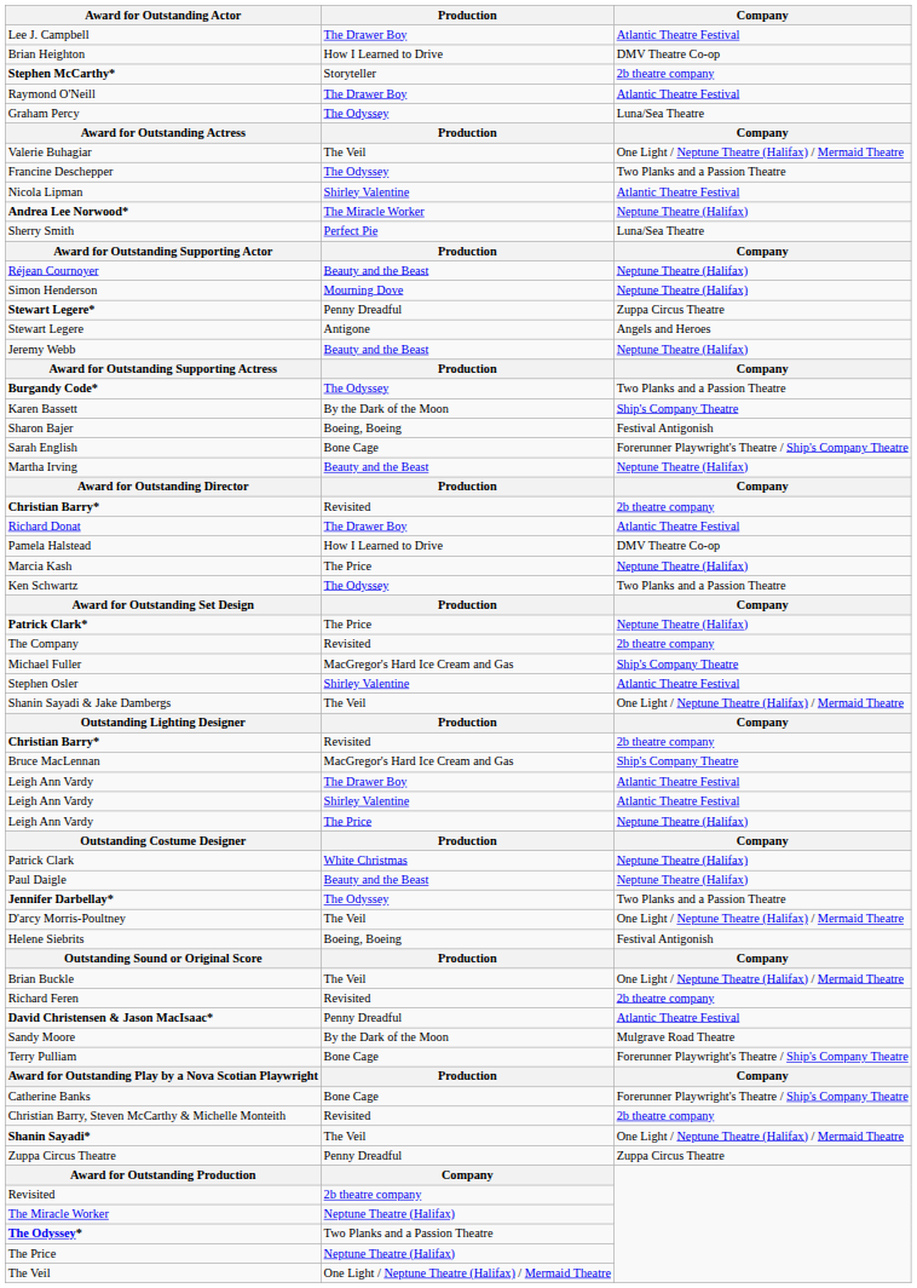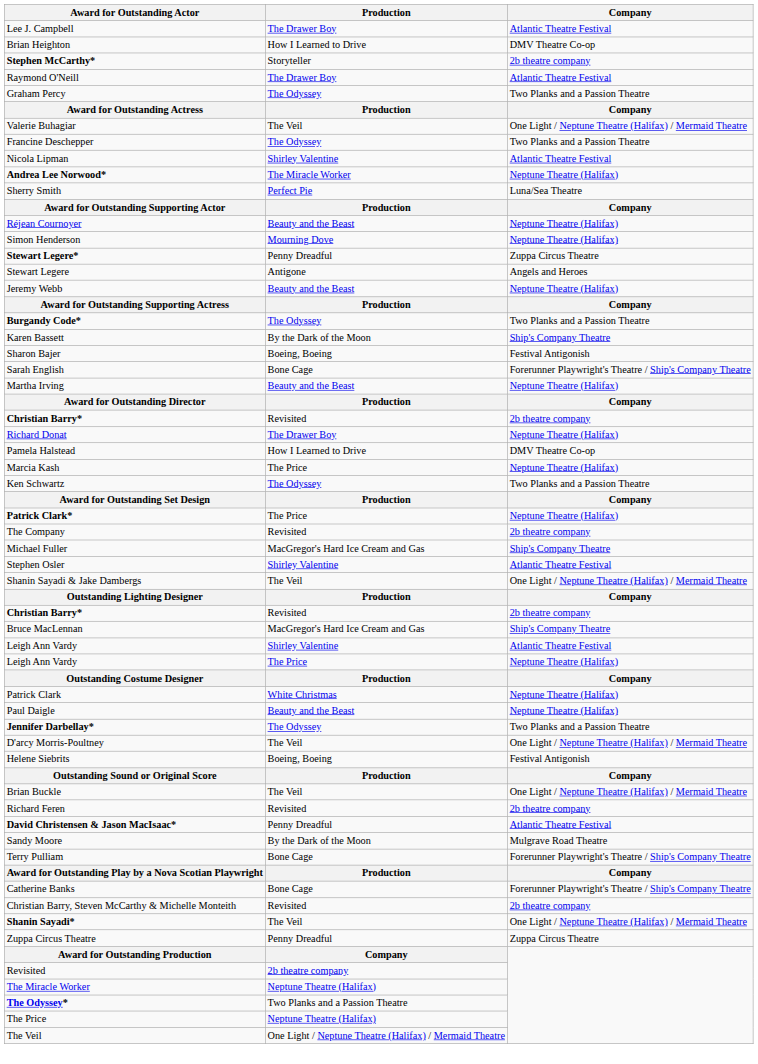Graham Percy | Company: Luna/Sea Theatre -> Two Planks and a Passion Theatre
Richard Donat | Company: Atlantic Theatre Festival -> Neptune Theatre (Halifax)
- row: Leigh Ann Vardy | The Drawer Boy | Atlantic Theatre Festival
